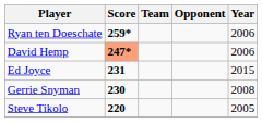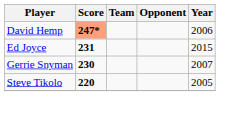- row: Ryan ten Doeschate | 259* | 2006
Gerrie Snyman | Year: 2008 -> 2007
